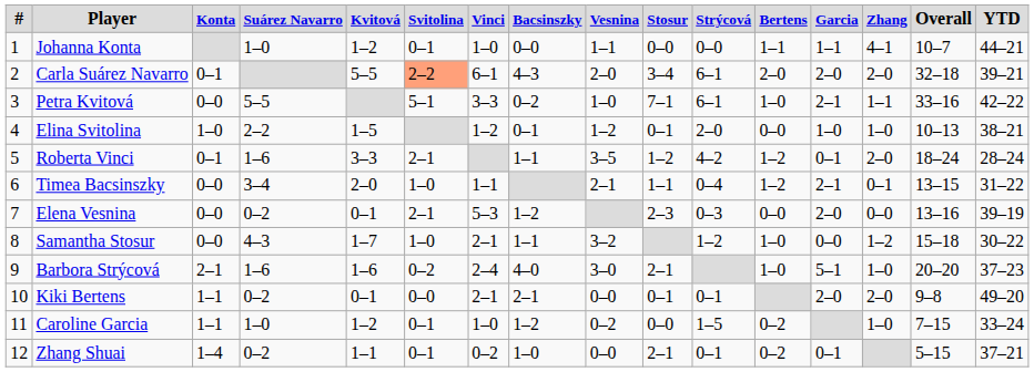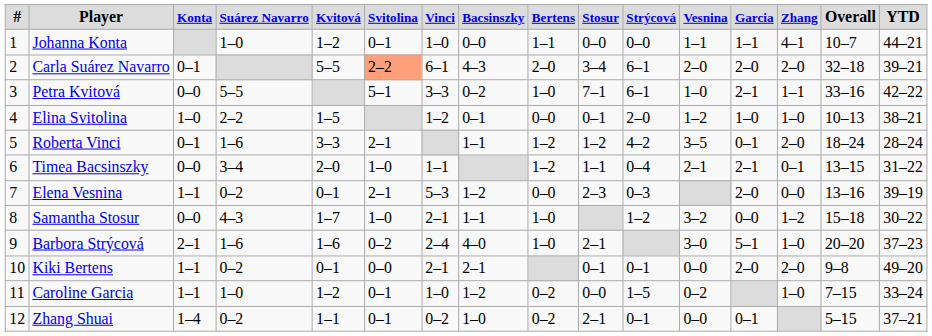columns swapped: Vesnina <-> Bertens
Elena Vesnina | Konta: 0–0 -> 1–1
